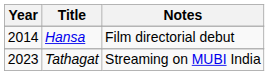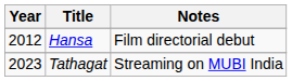Hansa | Year: 2014 -> 2012
